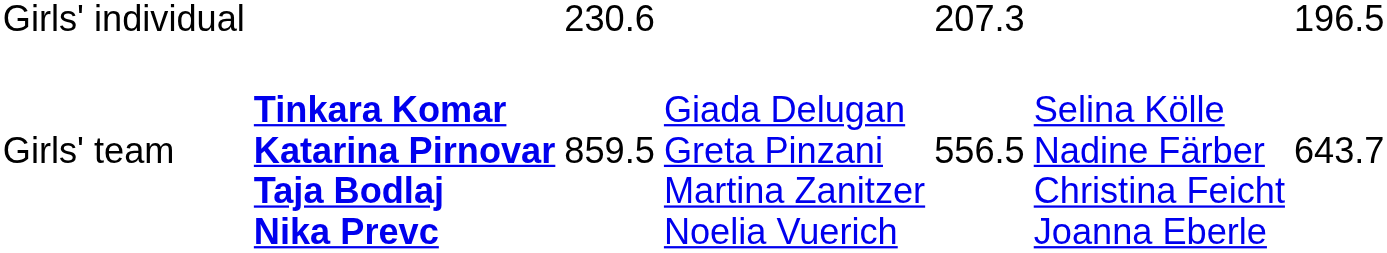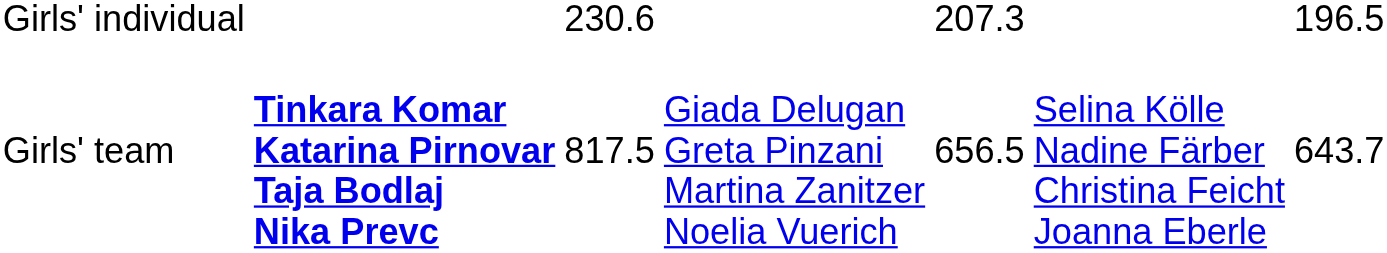Girls' team | column 3: 859.5 -> 817.5
Girls' team | column 5: 556.5 -> 656.5
